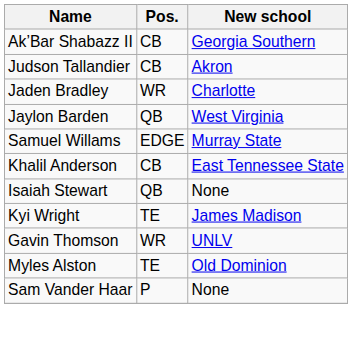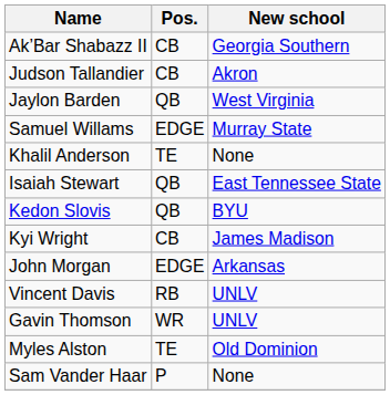- row: Jaden Bradley | WR | Charlotte
Khalil Anderson | Pos.: CB -> TE
Khalil Anderson | New school: East Tennessee State -> None
Isaiah Stewart | New school: None -> East Tennessee State
+ row: Kedon Slovis | QB | BYU
Kyi Wright | Pos.: TE -> CB
+ row: John Morgan | EDGE | Arkansas
+ row: Vincent Davis | RB | UNLV
